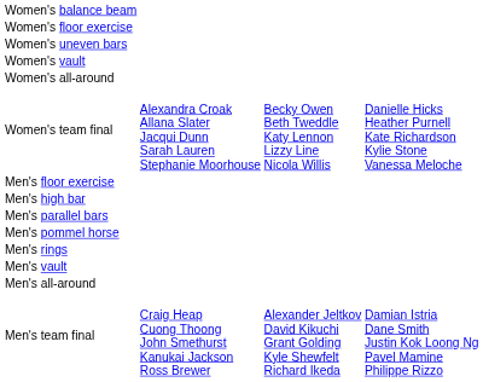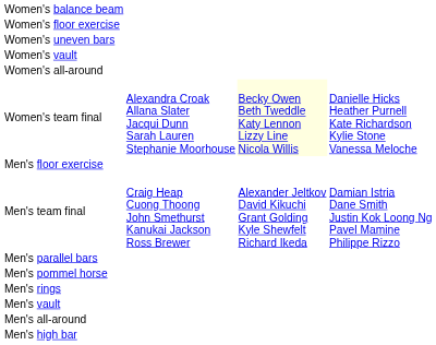Women's team final | column 3: no background -> lightyellow background
rows swapped: Men's high bar <-> Men's team final
